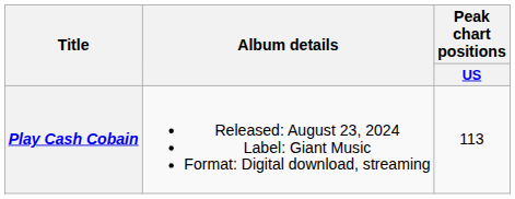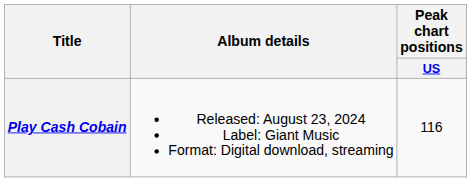Play Cash Cobain | Peak chart positions / US: 113 -> 116
